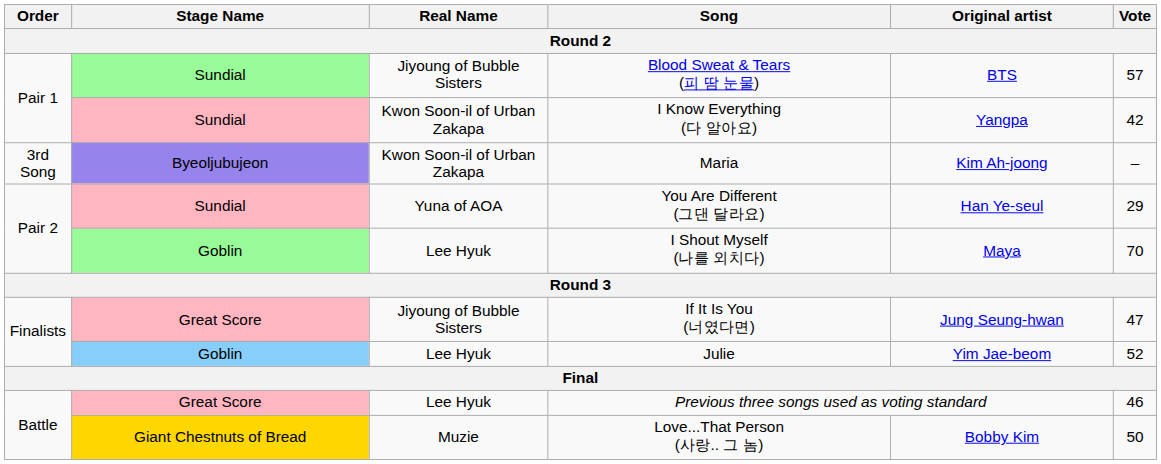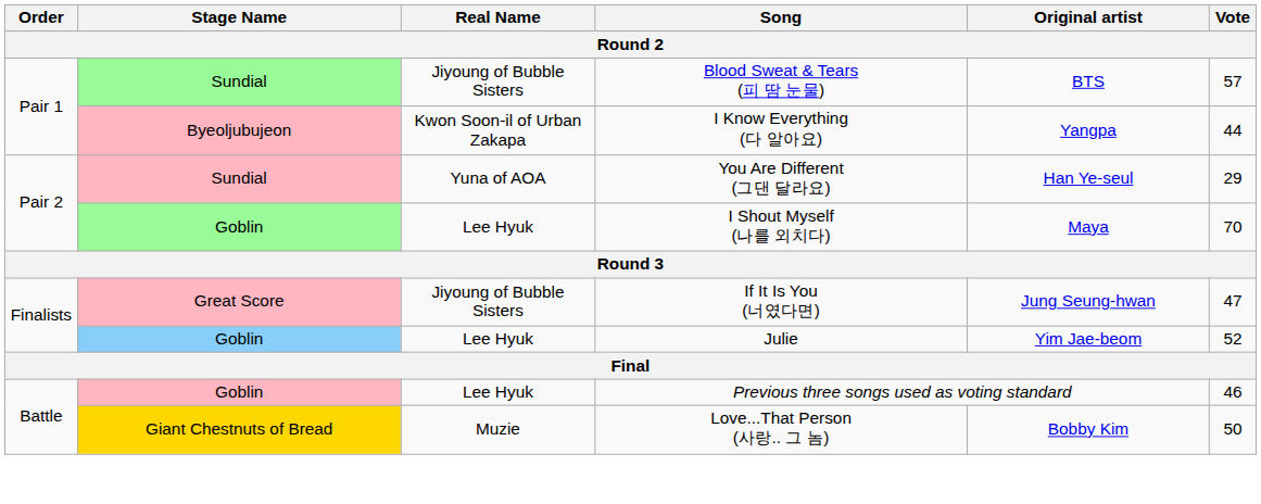I Know Everything (다 알아요) | Stage Name: Sundial -> Byeoljubujeon
I Know Everything (다 알아요) | Vote: 42 -> 44
- row: 3rd Song | Byeoljubujeon | Kwon Soon-il of Urban Zakapa | Maria | Kim Ah-joong | –
Previous three songs used as voting standard | Stage Name: Great Score -> Goblin
